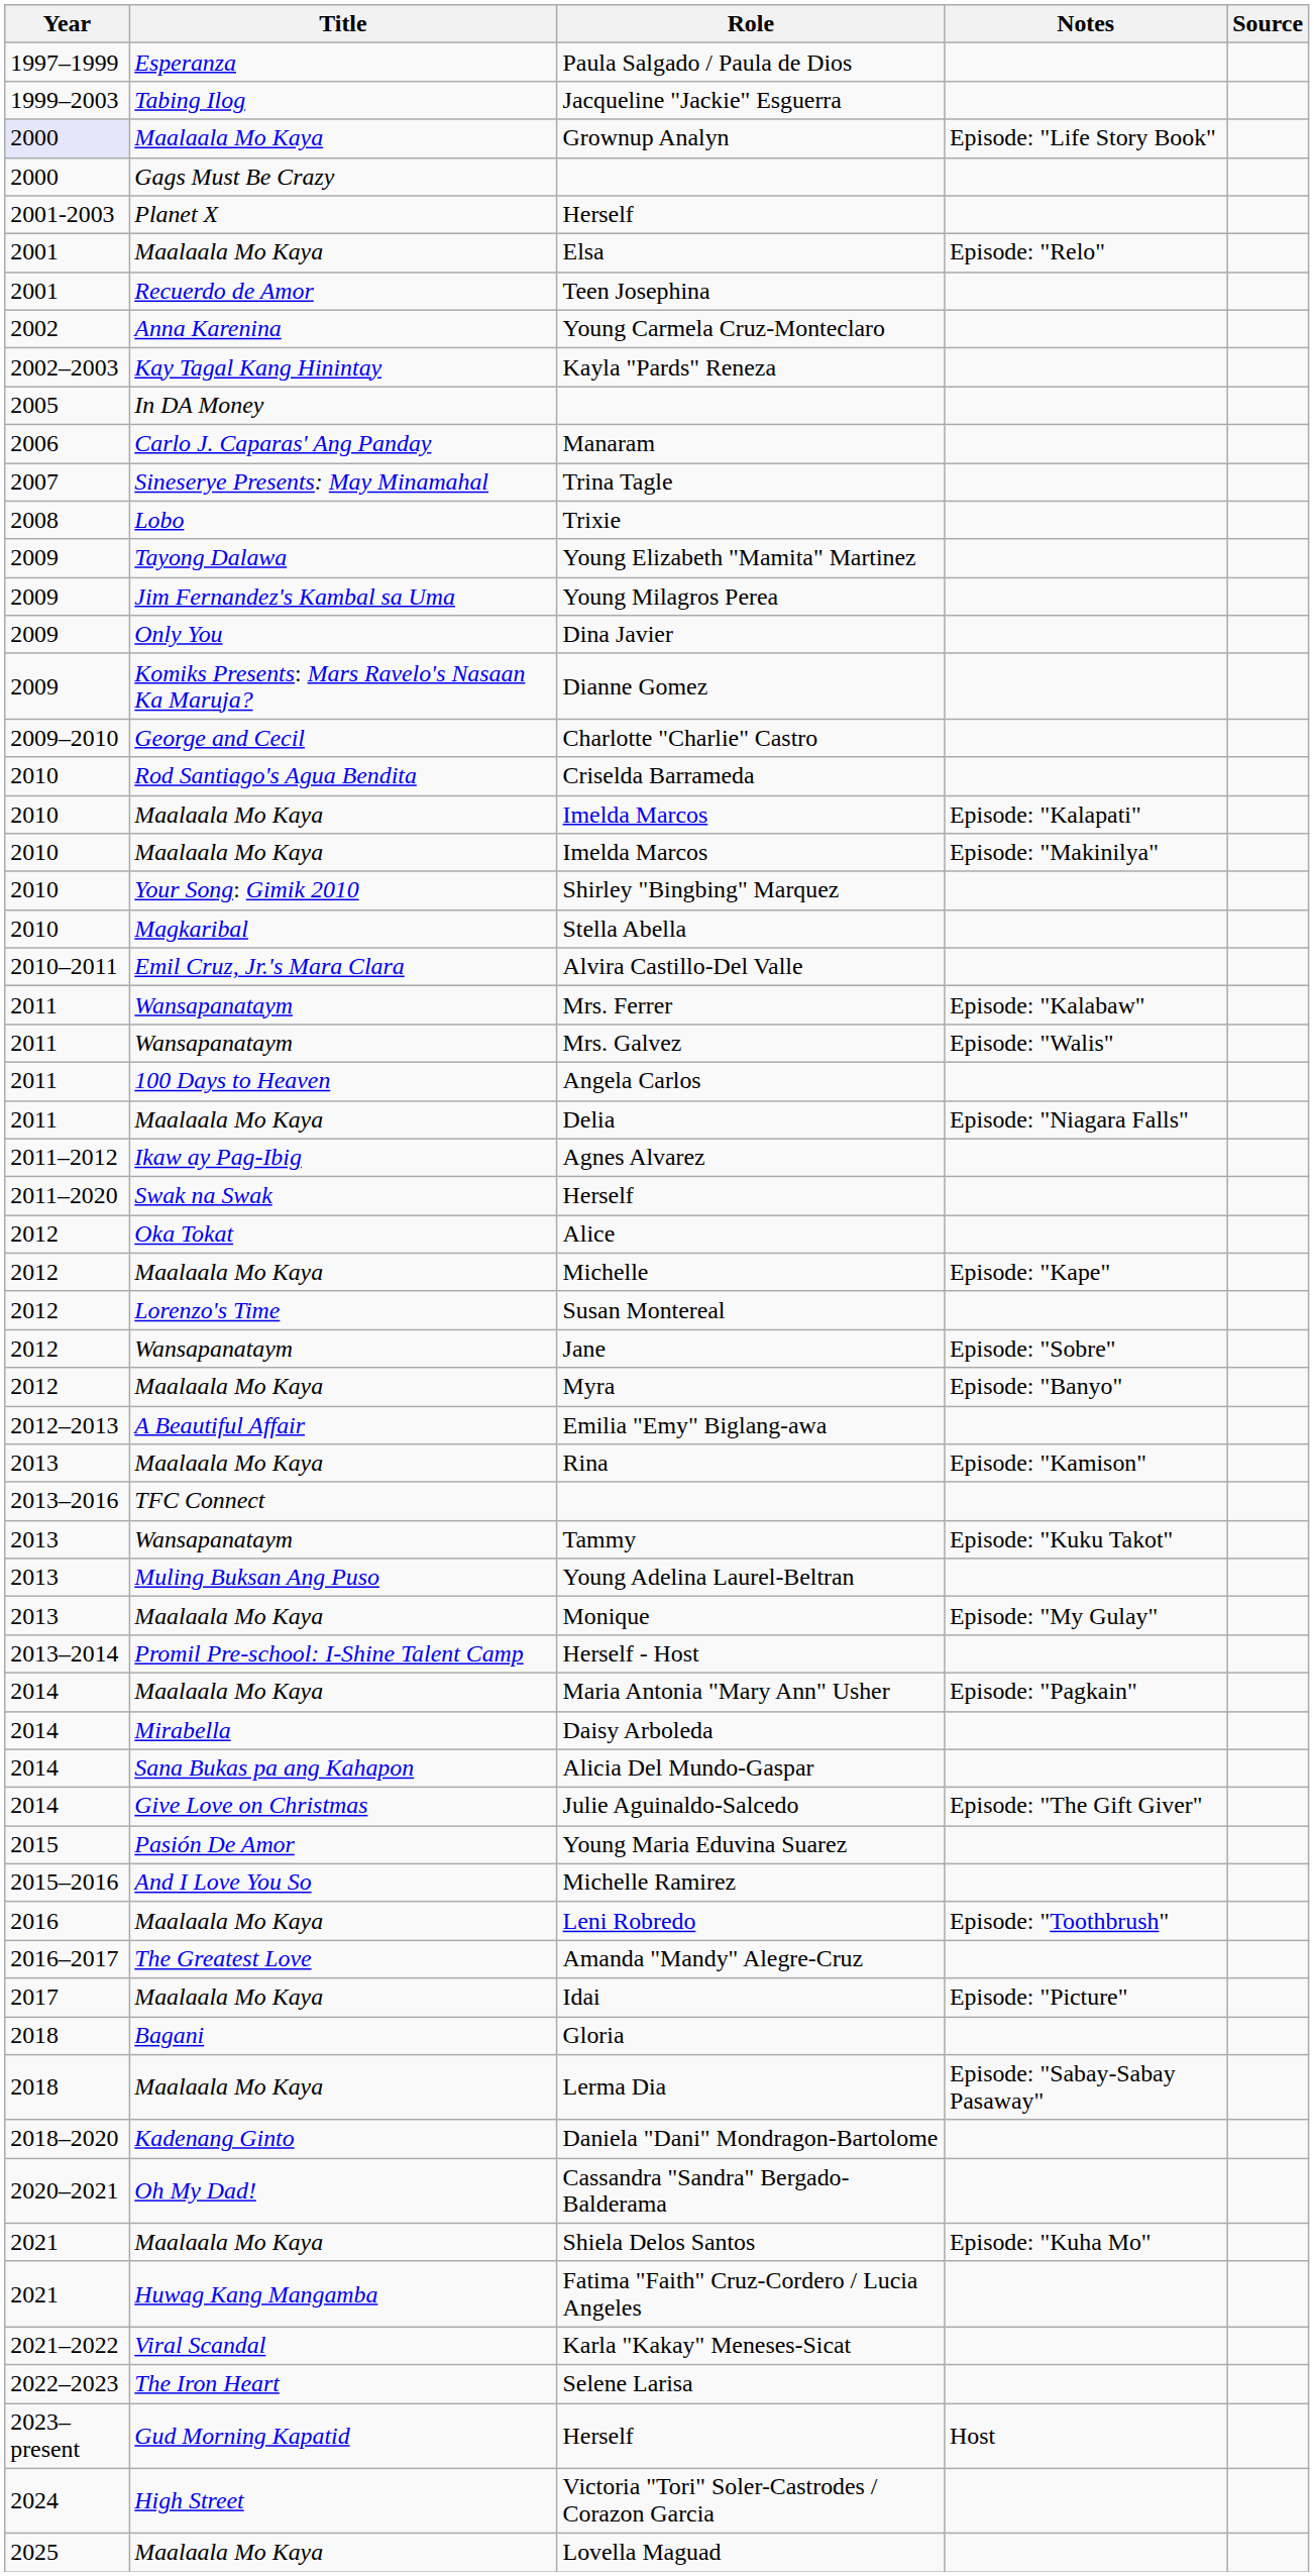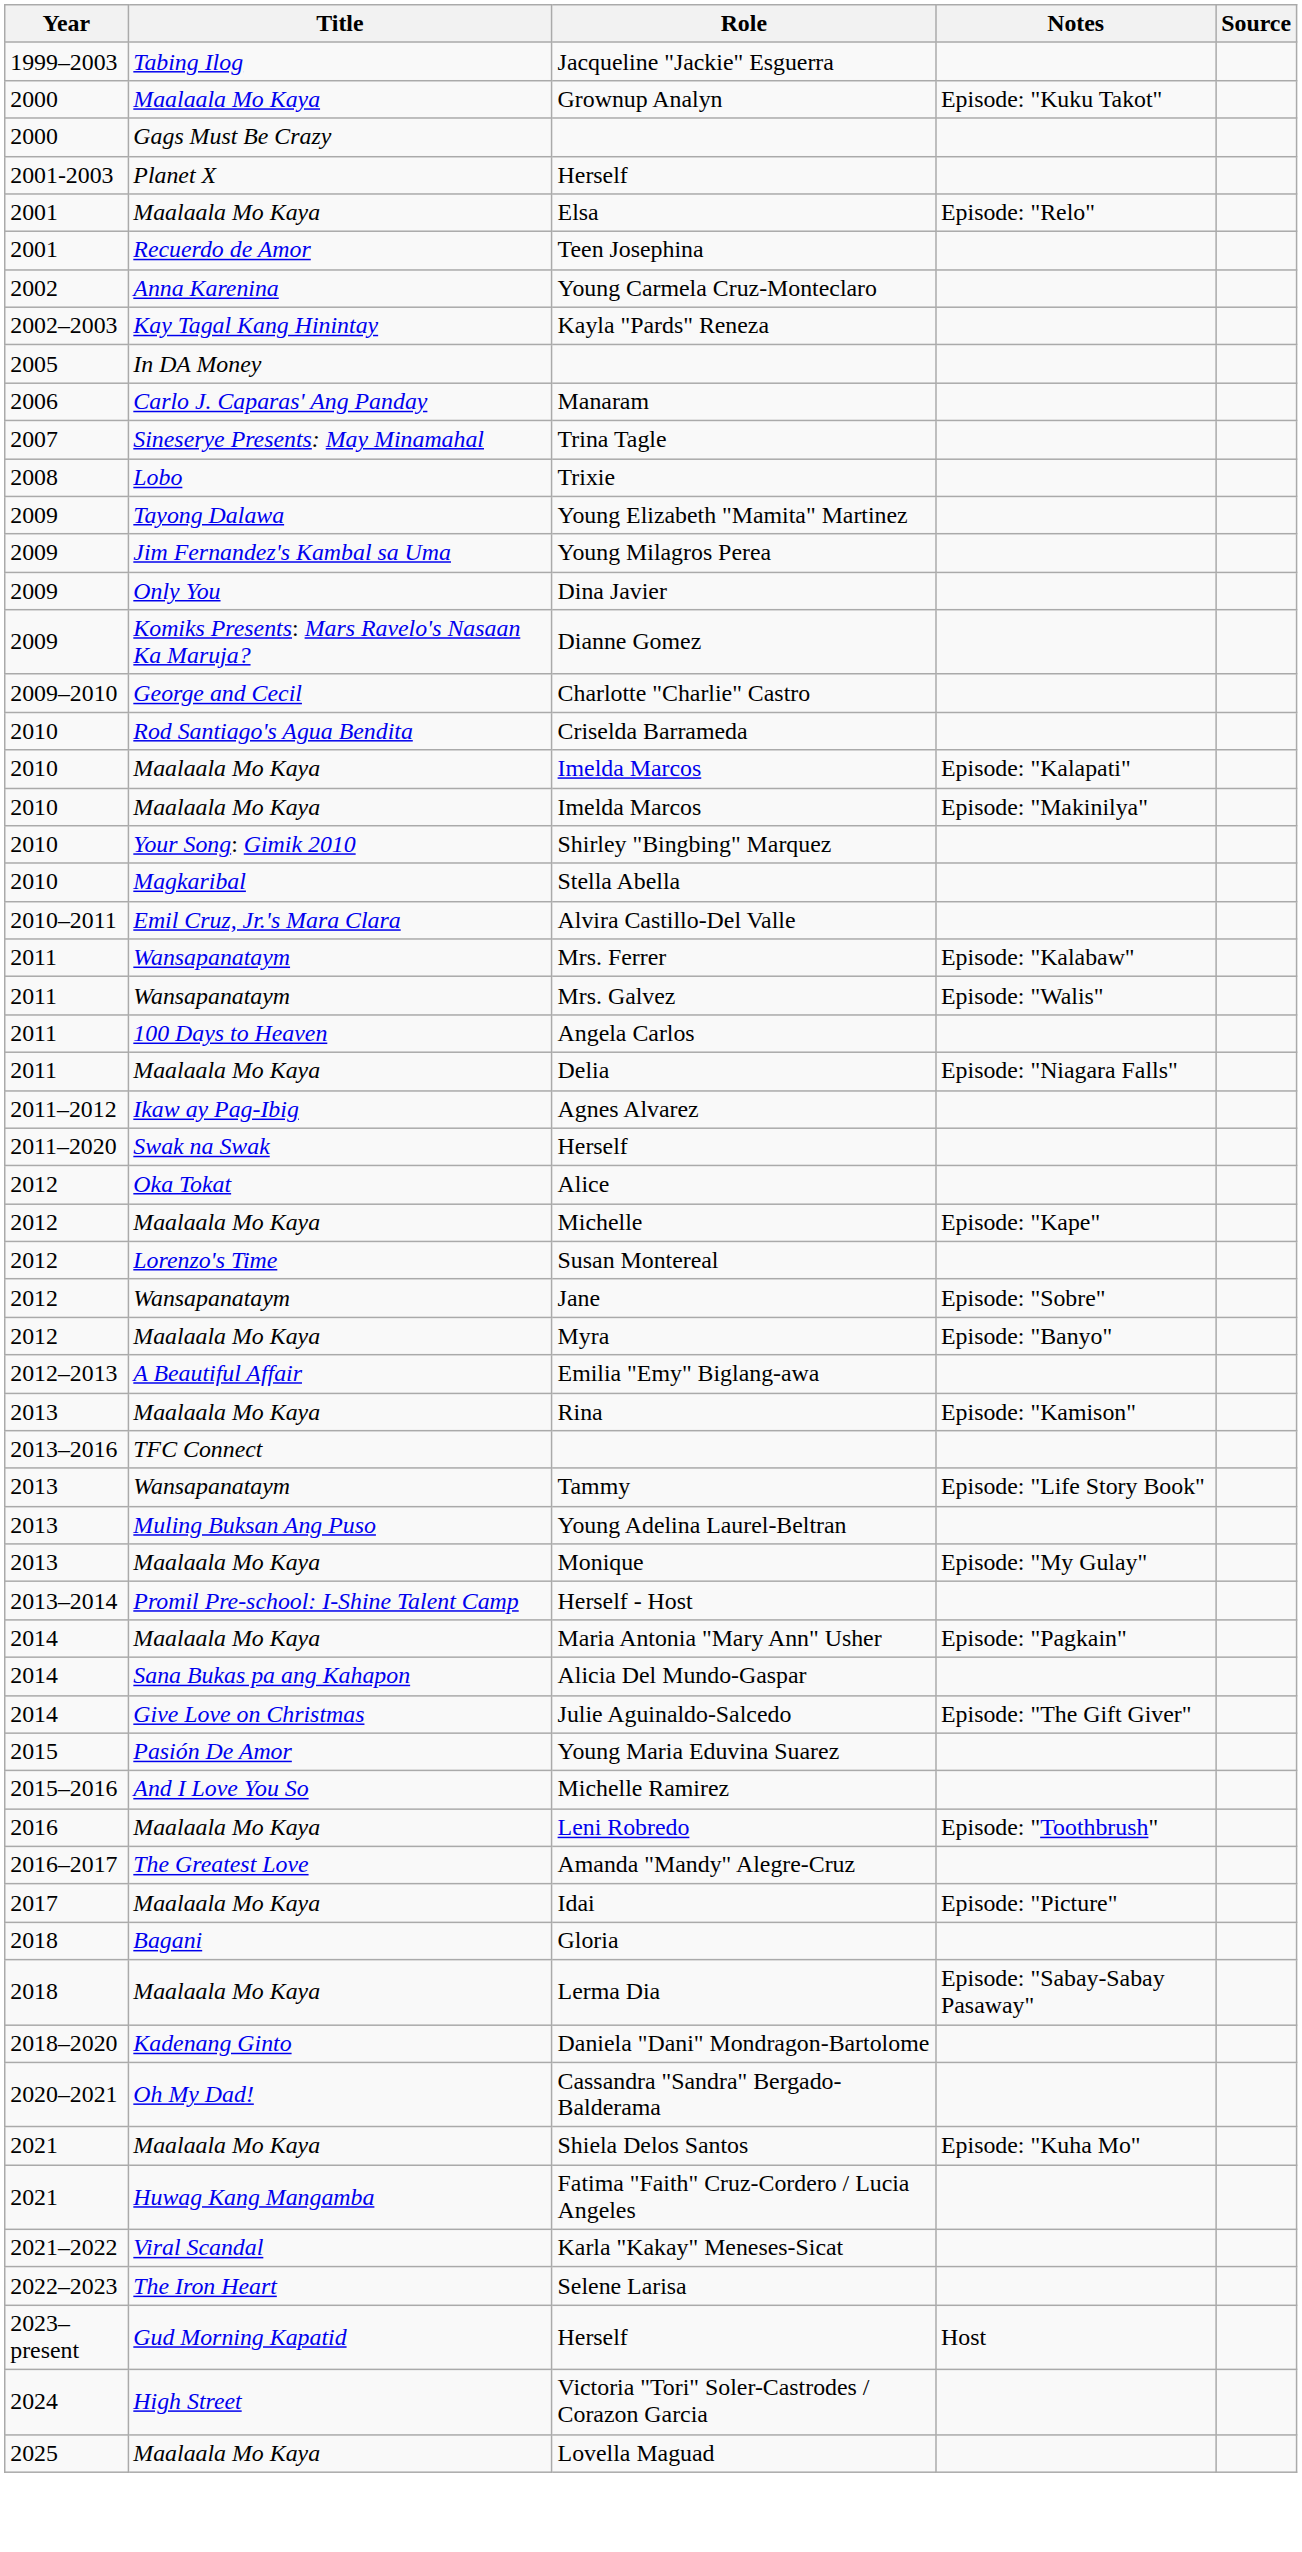- row: 1997–1999 | Esperanza | Paula Salgado / Paula de Dios
Grownup Analyn | Year: lavender background -> no background
Grownup Analyn | Notes: Episode: "Life Story Book" -> Episode: "Kuku Takot"
Tammy | Notes: Episode: "Kuku Takot" -> Episode: "Life Story Book"
- row: 2014 | Mirabella | Daisy Arboleda
